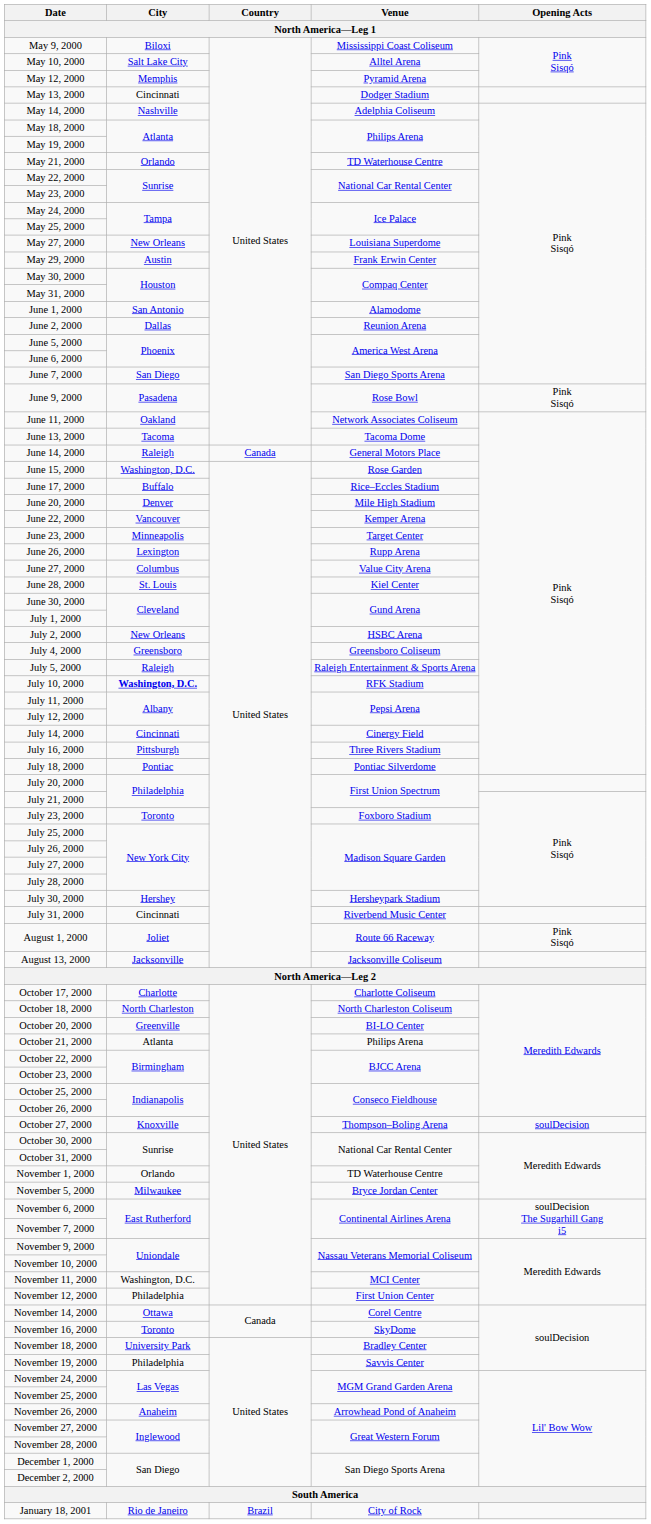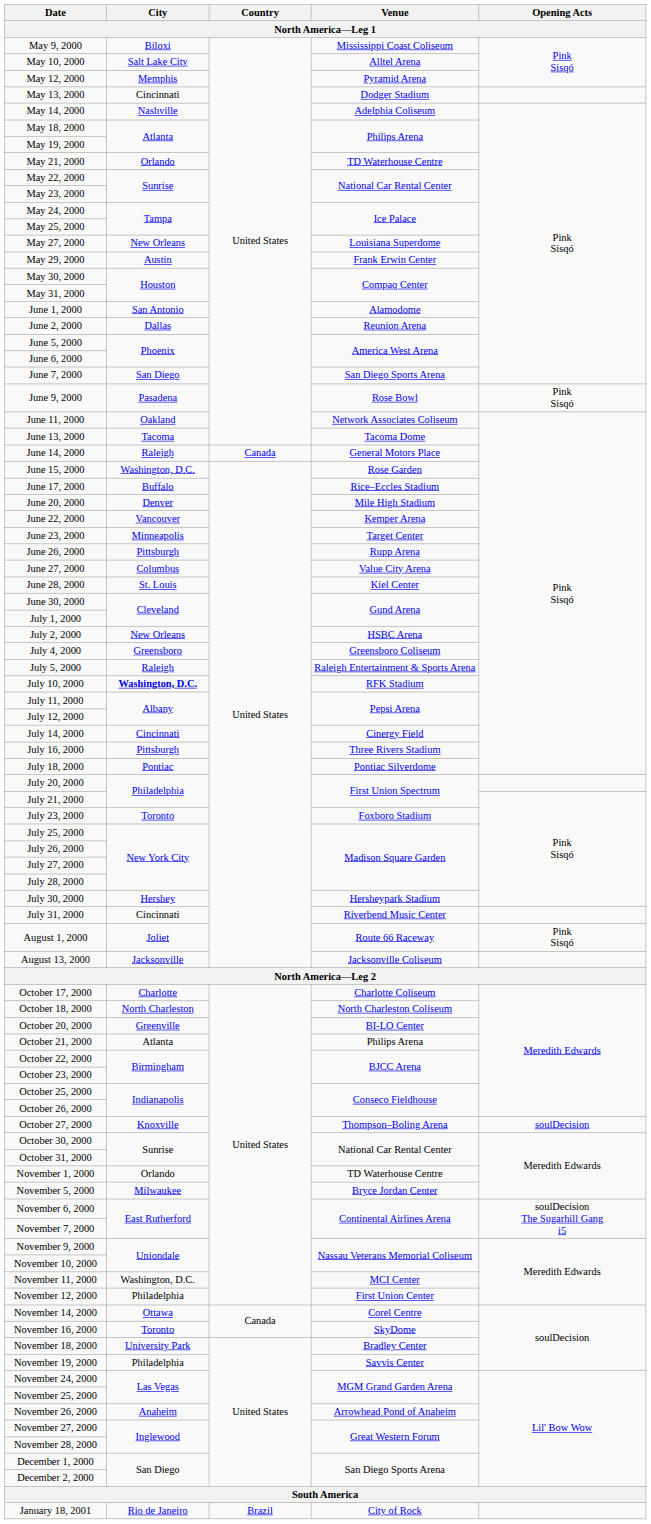June 26, 2000 | City: Lexington -> Pittsburgh
